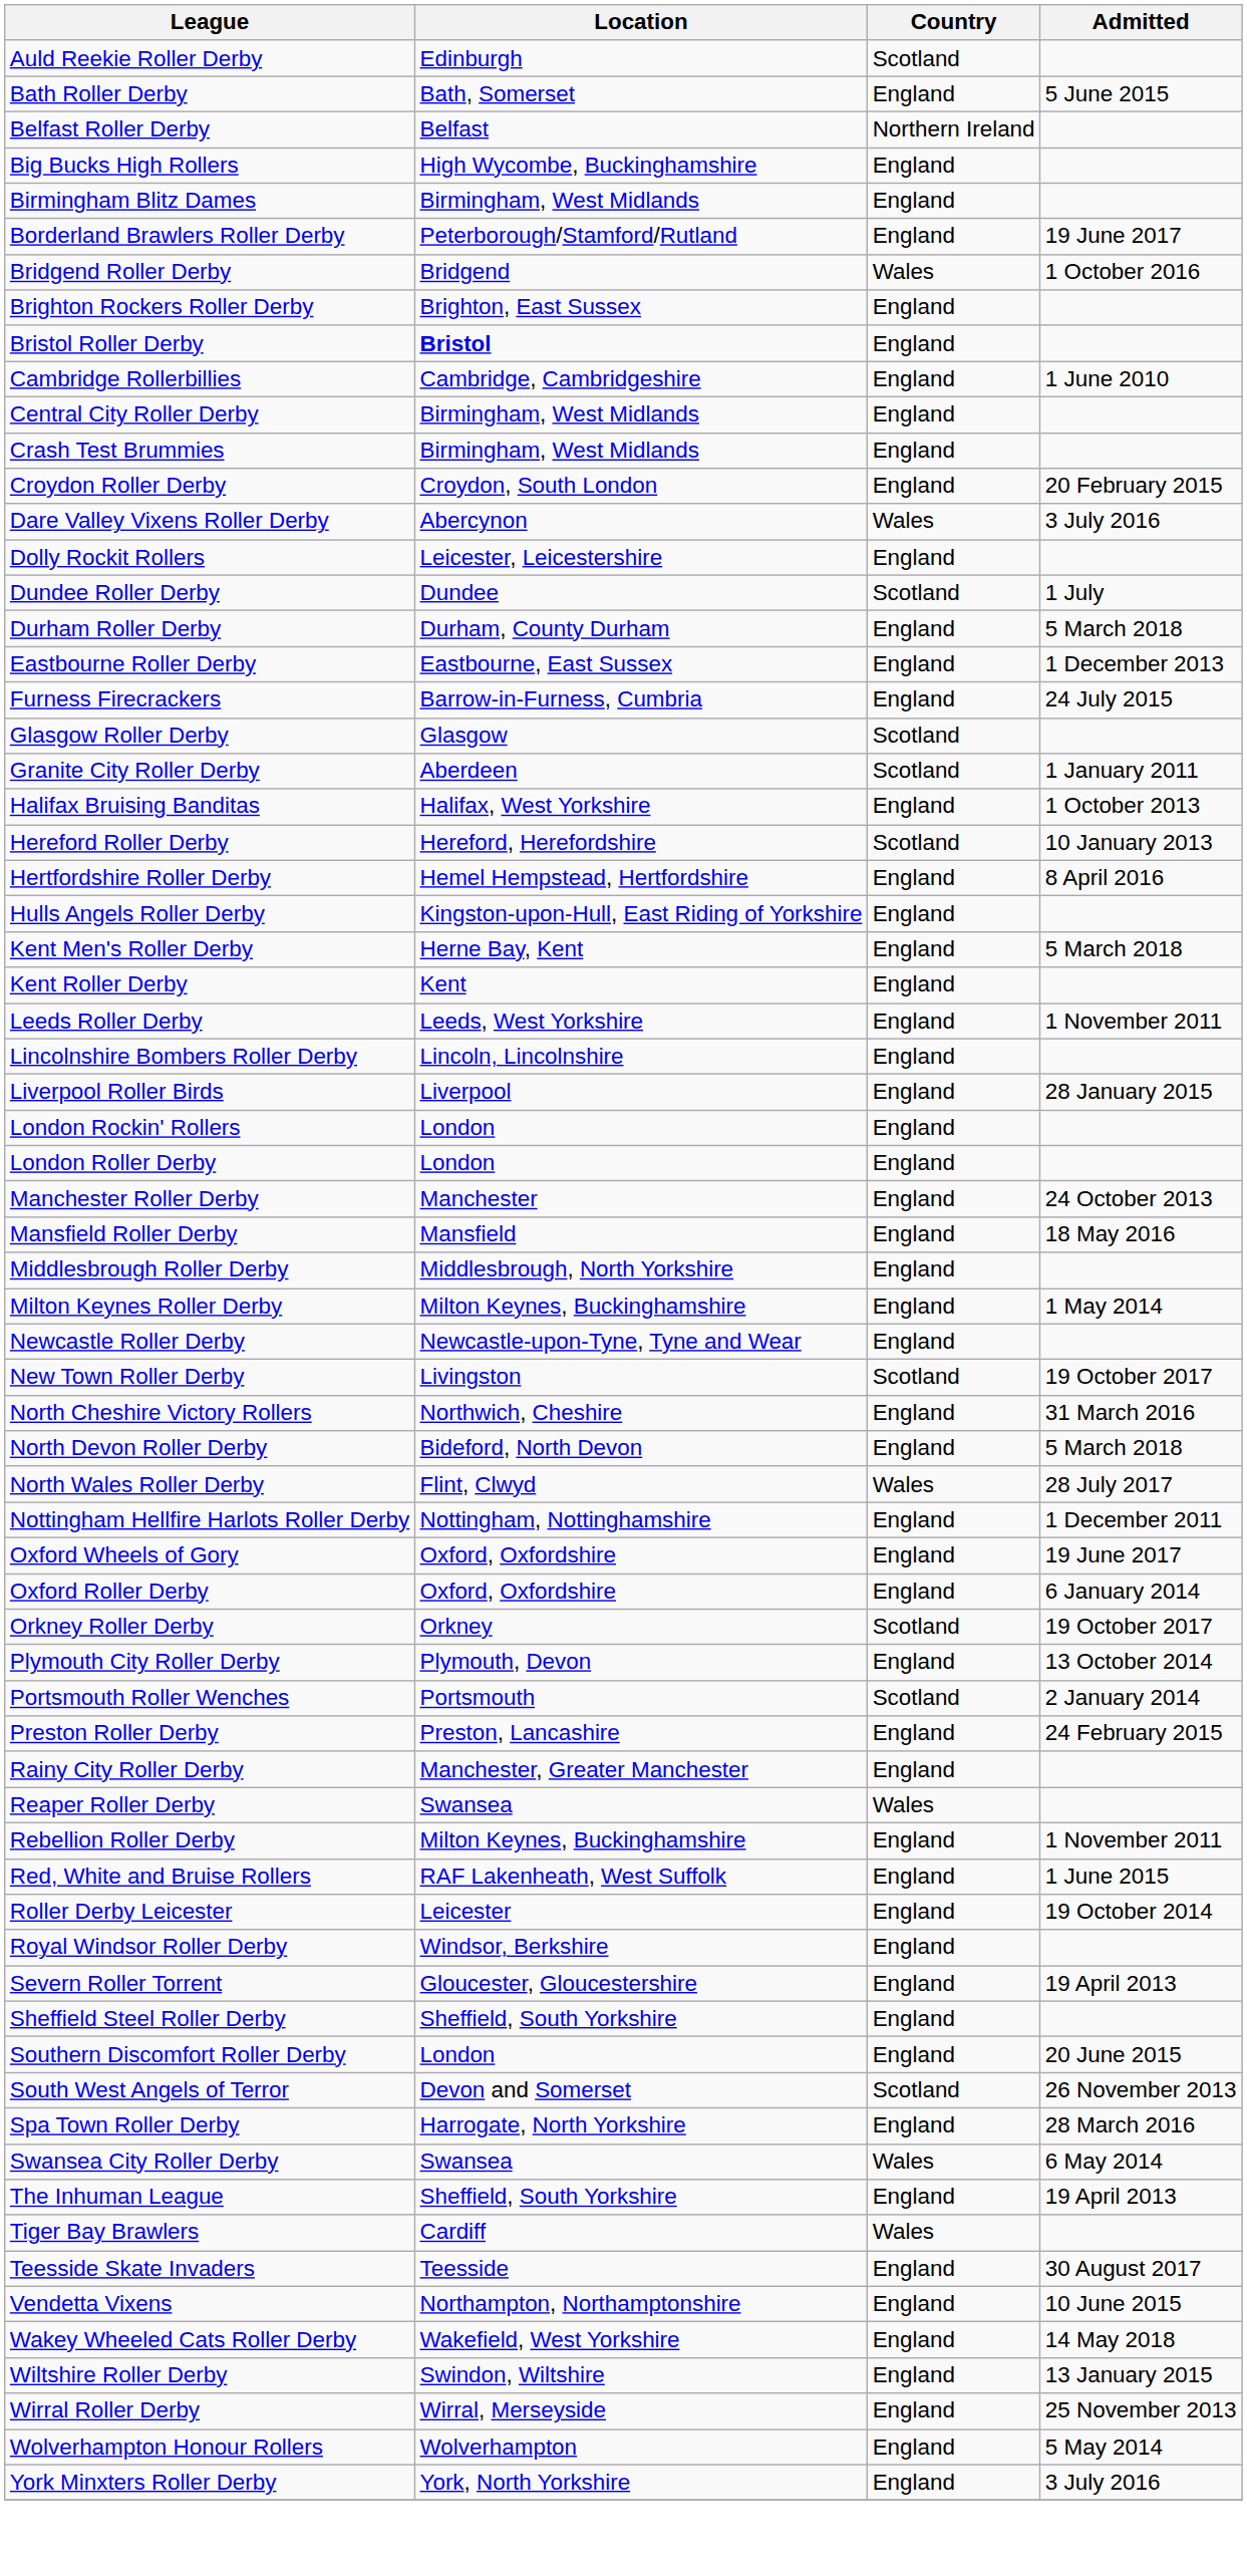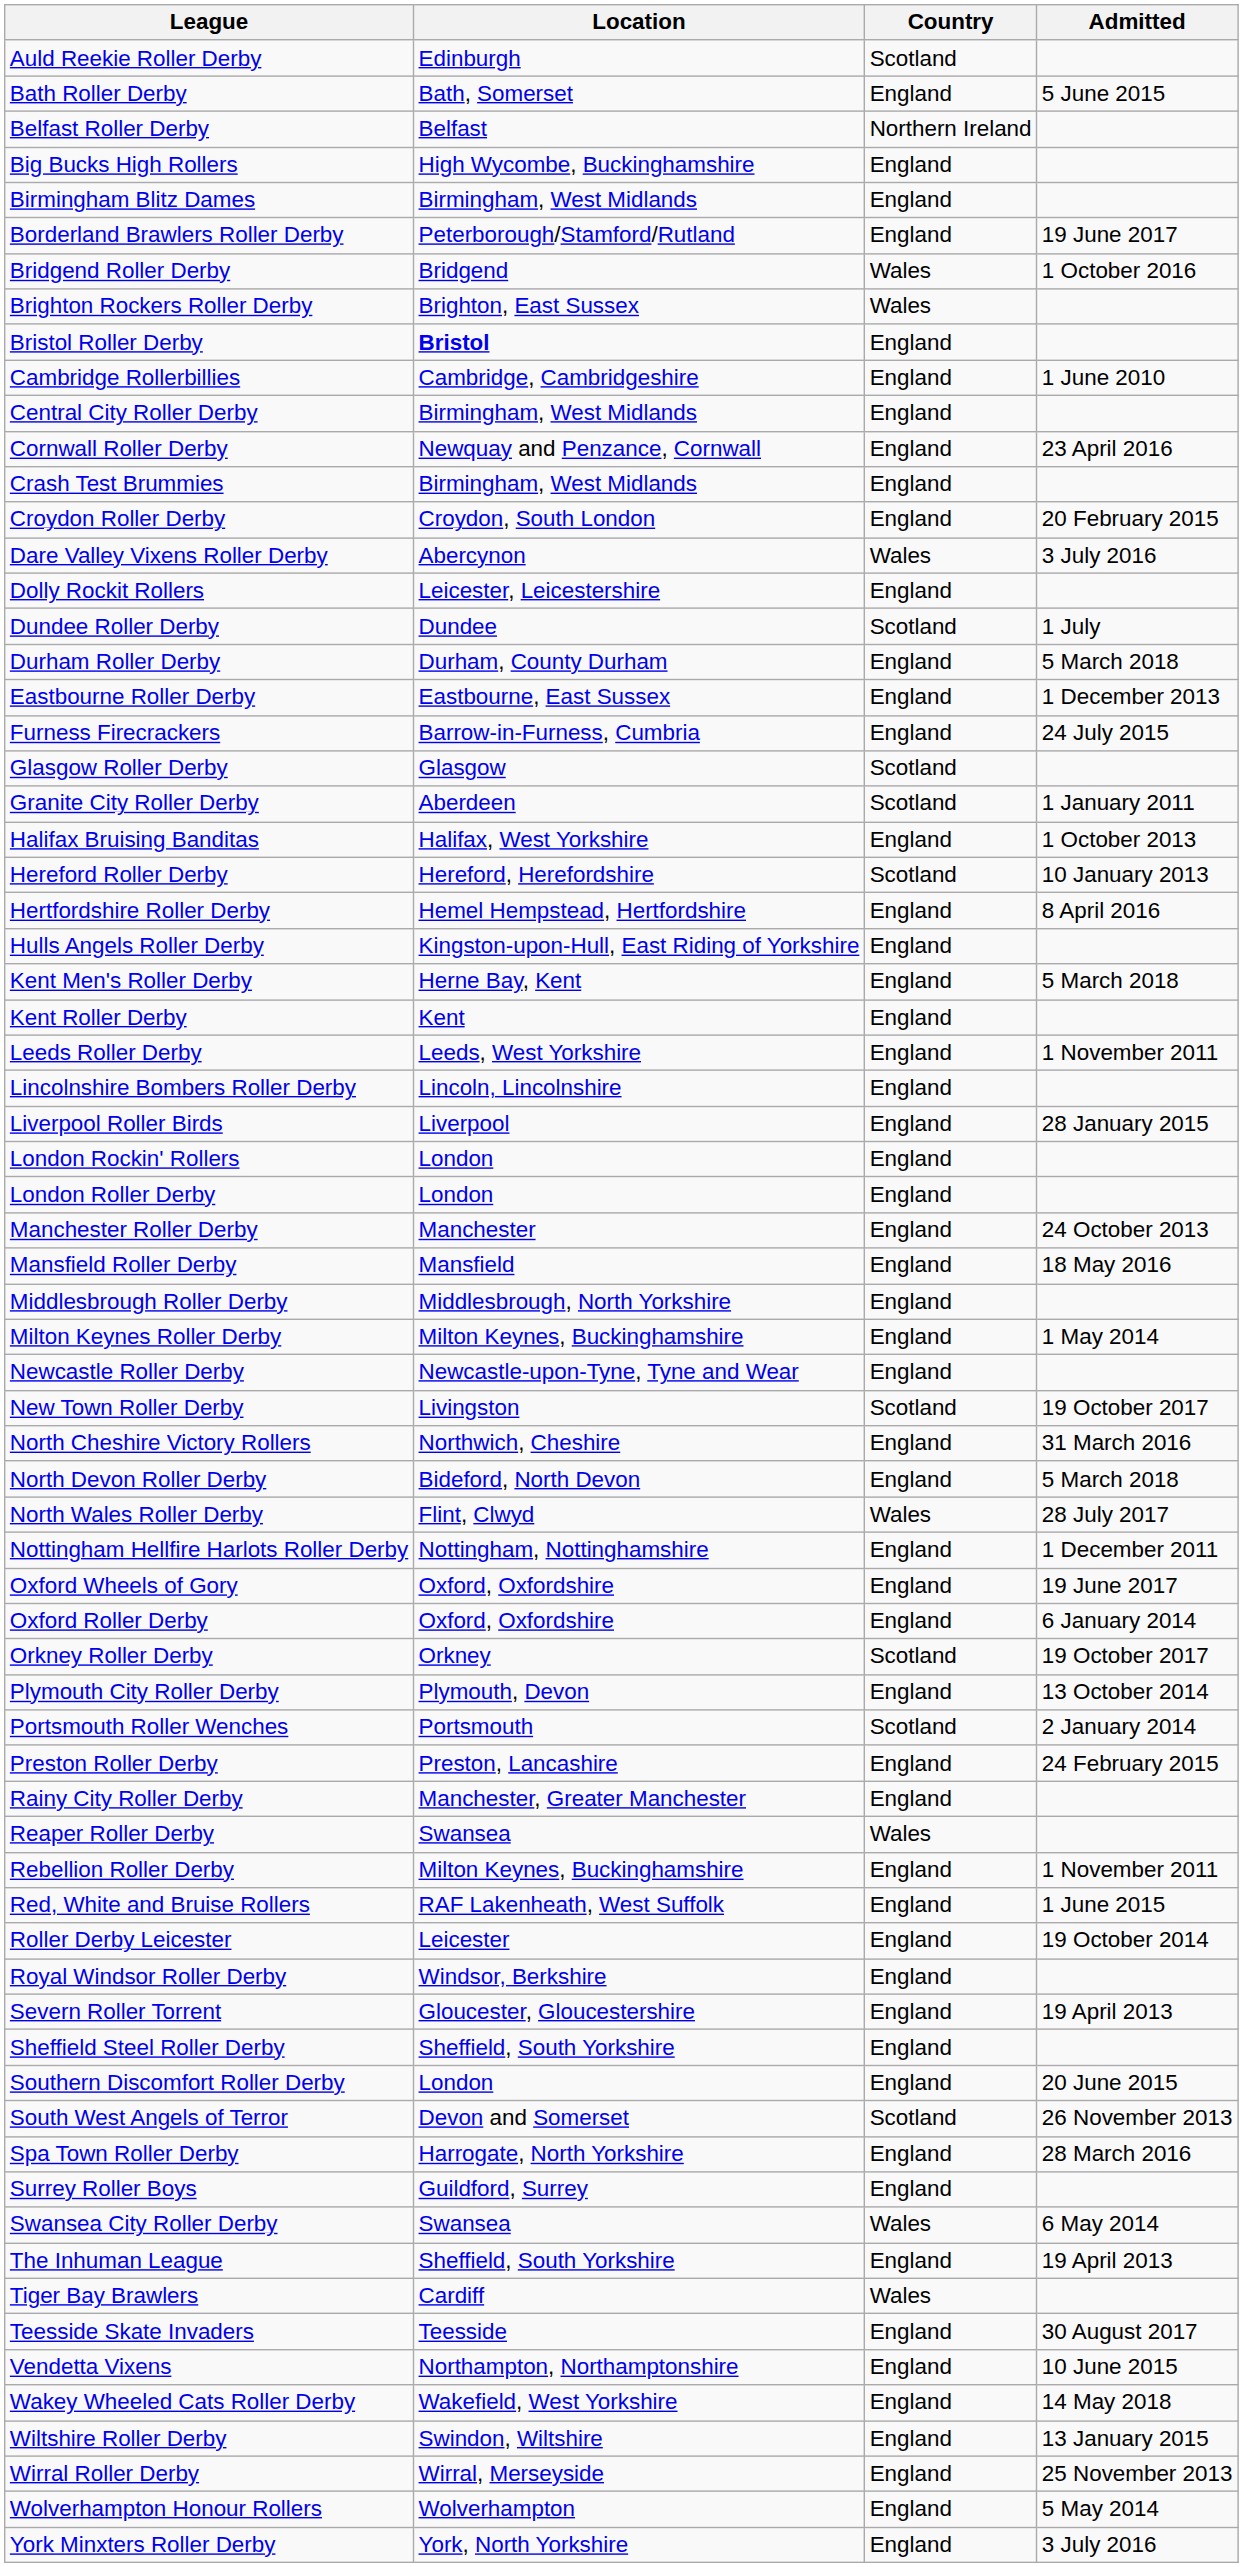Brighton Rockers Roller Derby | Country: England -> Wales
+ row: Cornwall Roller Derby | Newquay and Penzance, Cornwall | England | 23 April 2016
+ row: Surrey Roller Boys | Guildford, Surrey | England
